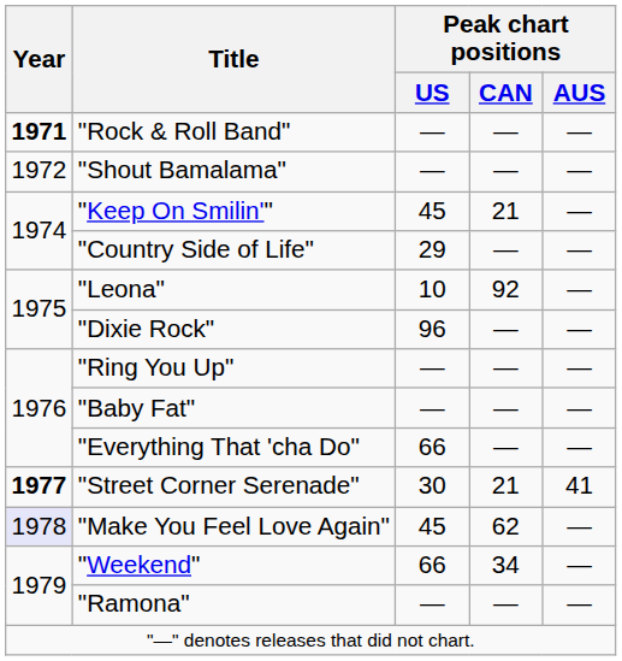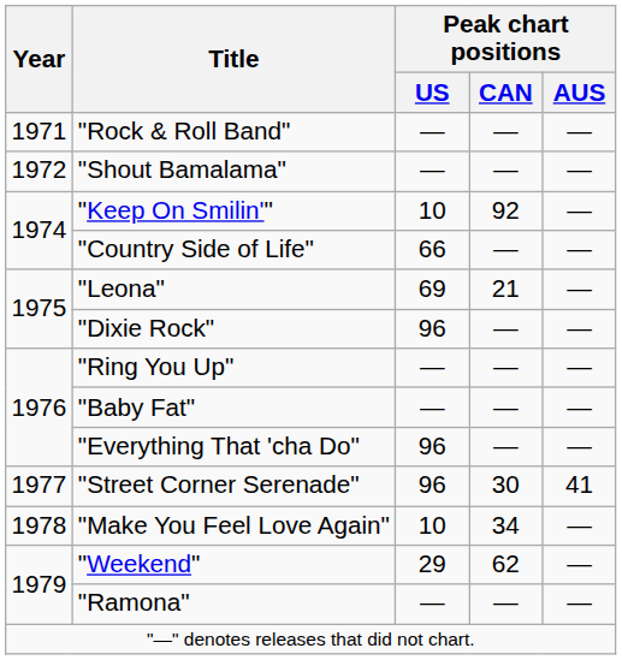"Rock & Roll Band" | Year: bold -> normal
"Keep On Smilin'" | Peak chart positions / US: 45 -> 10
"Keep On Smilin'" | Peak chart positions / CAN: 21 -> 92
"Country Side of Life" | Peak chart positions / US: 29 -> 66
"Leona" | Peak chart positions / US: 10 -> 69
"Leona" | Peak chart positions / CAN: 92 -> 21
"Everything That 'cha Do" | Peak chart positions / US: 66 -> 96
"Street Corner Serenade" | Year: bold -> normal
"Street Corner Serenade" | Peak chart positions / US: 30 -> 96
"Street Corner Serenade" | Peak chart positions / CAN: 21 -> 30
"Make You Feel Love Again" | Year: lavender background -> no background
"Make You Feel Love Again" | Peak chart positions / US: 45 -> 10
"Make You Feel Love Again" | Peak chart positions / CAN: 62 -> 34
"Weekend" | Peak chart positions / US: 66 -> 29
"Weekend" | Peak chart positions / CAN: 34 -> 62
